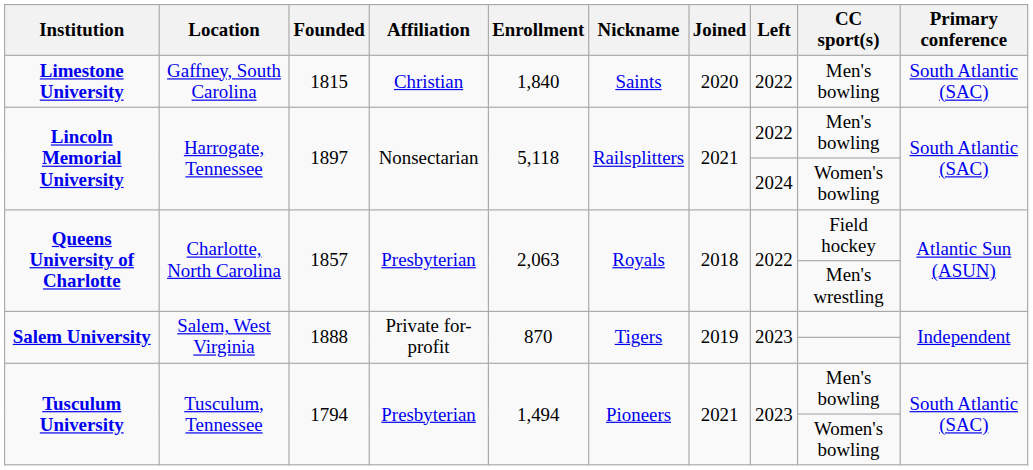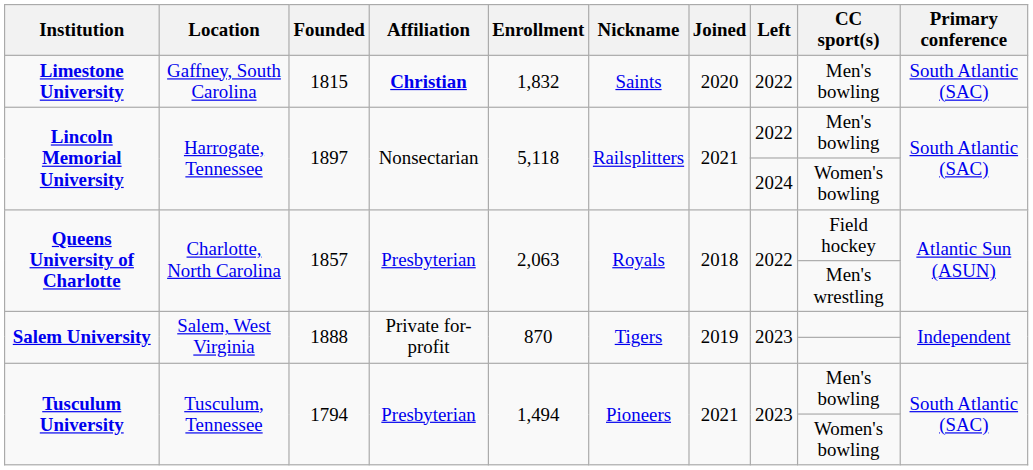Limestone University | Affiliation: normal -> bold
Limestone University | Enrollment: 1,840 -> 1,832
